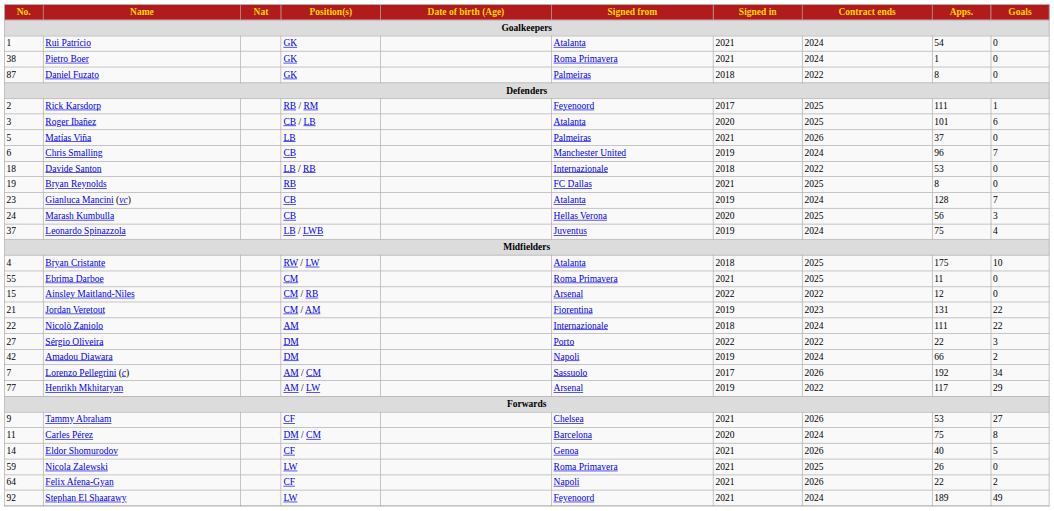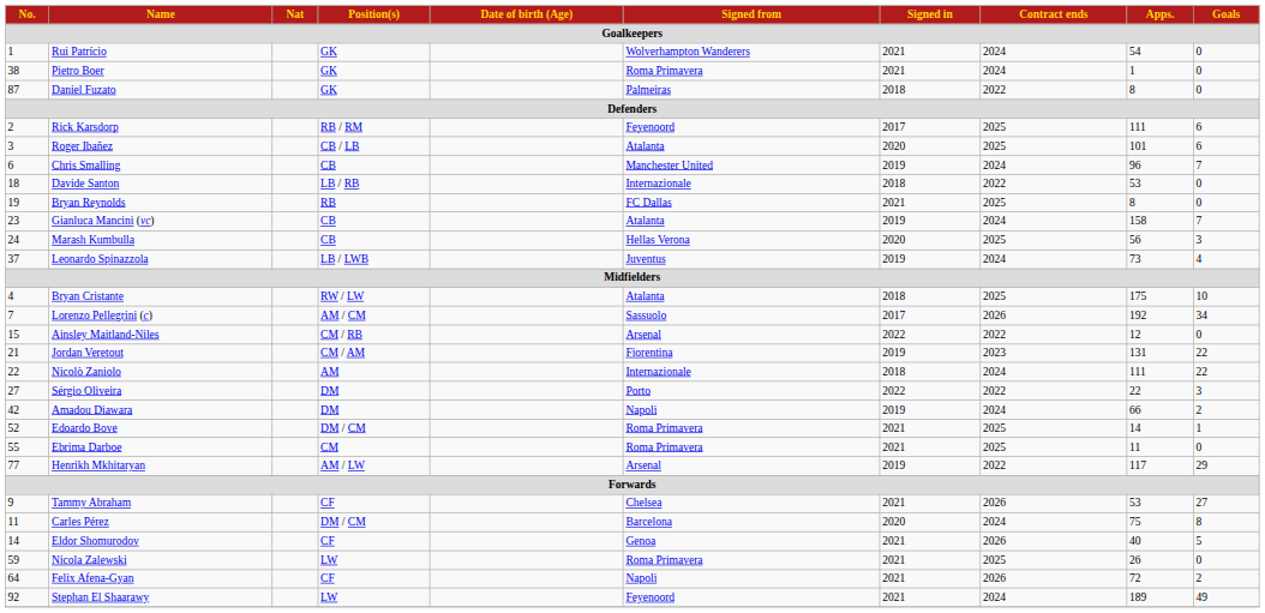Rui Patrício | Signed from: Atalanta -> Wolverhampton Wanderers
Rick Karsdorp | Goals: 1 -> 6
- row: 5 | Matías Viña | LB | Palmeiras | 2021 | 2026 | 37 | 0
Gianluca Mancini (vc) | Apps.: 128 -> 158
Leonardo Spinazzola | Apps.: 75 -> 73
rows swapped: Lorenzo Pellegrini (c) <-> Ebrima Darboe
+ row: 52 | Edoardo Bove | DM / CM | Roma Primavera | 2021 | 2025 | 14 | 1
Felix Afena-Gyan | Apps.: 22 -> 72
